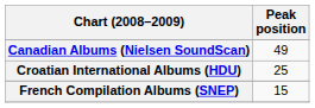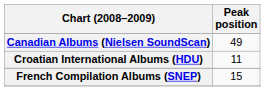Croatian International Albums (HDU) | Peak position: 25 -> 11
